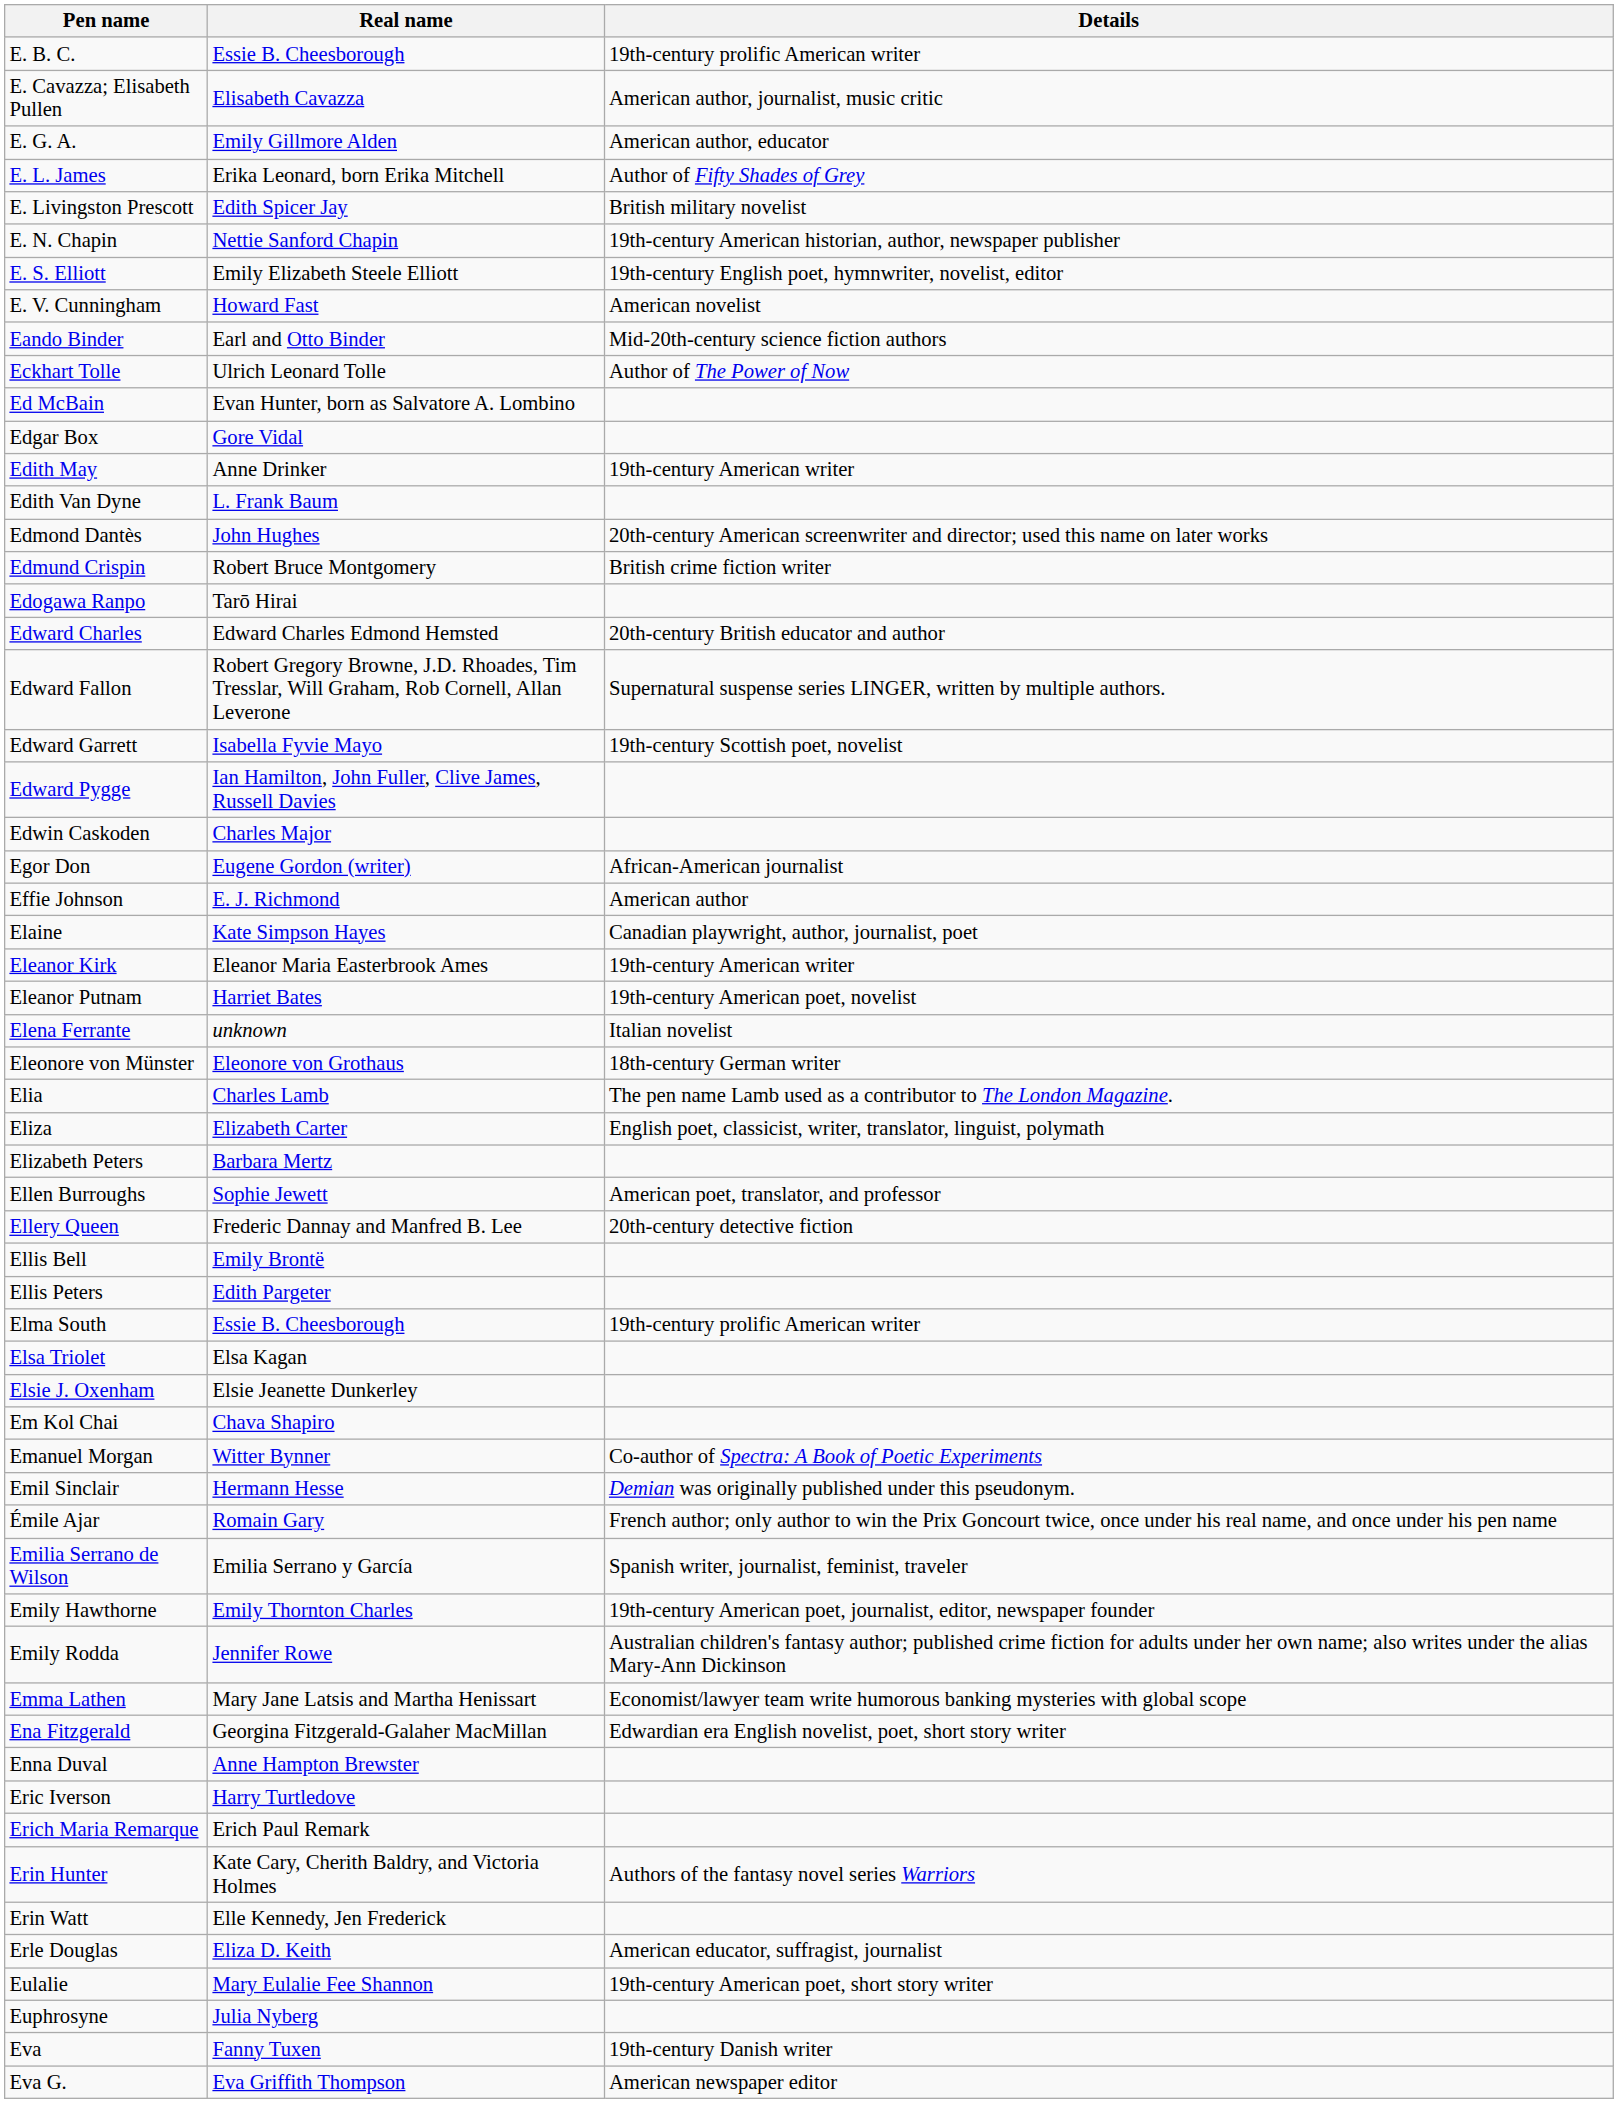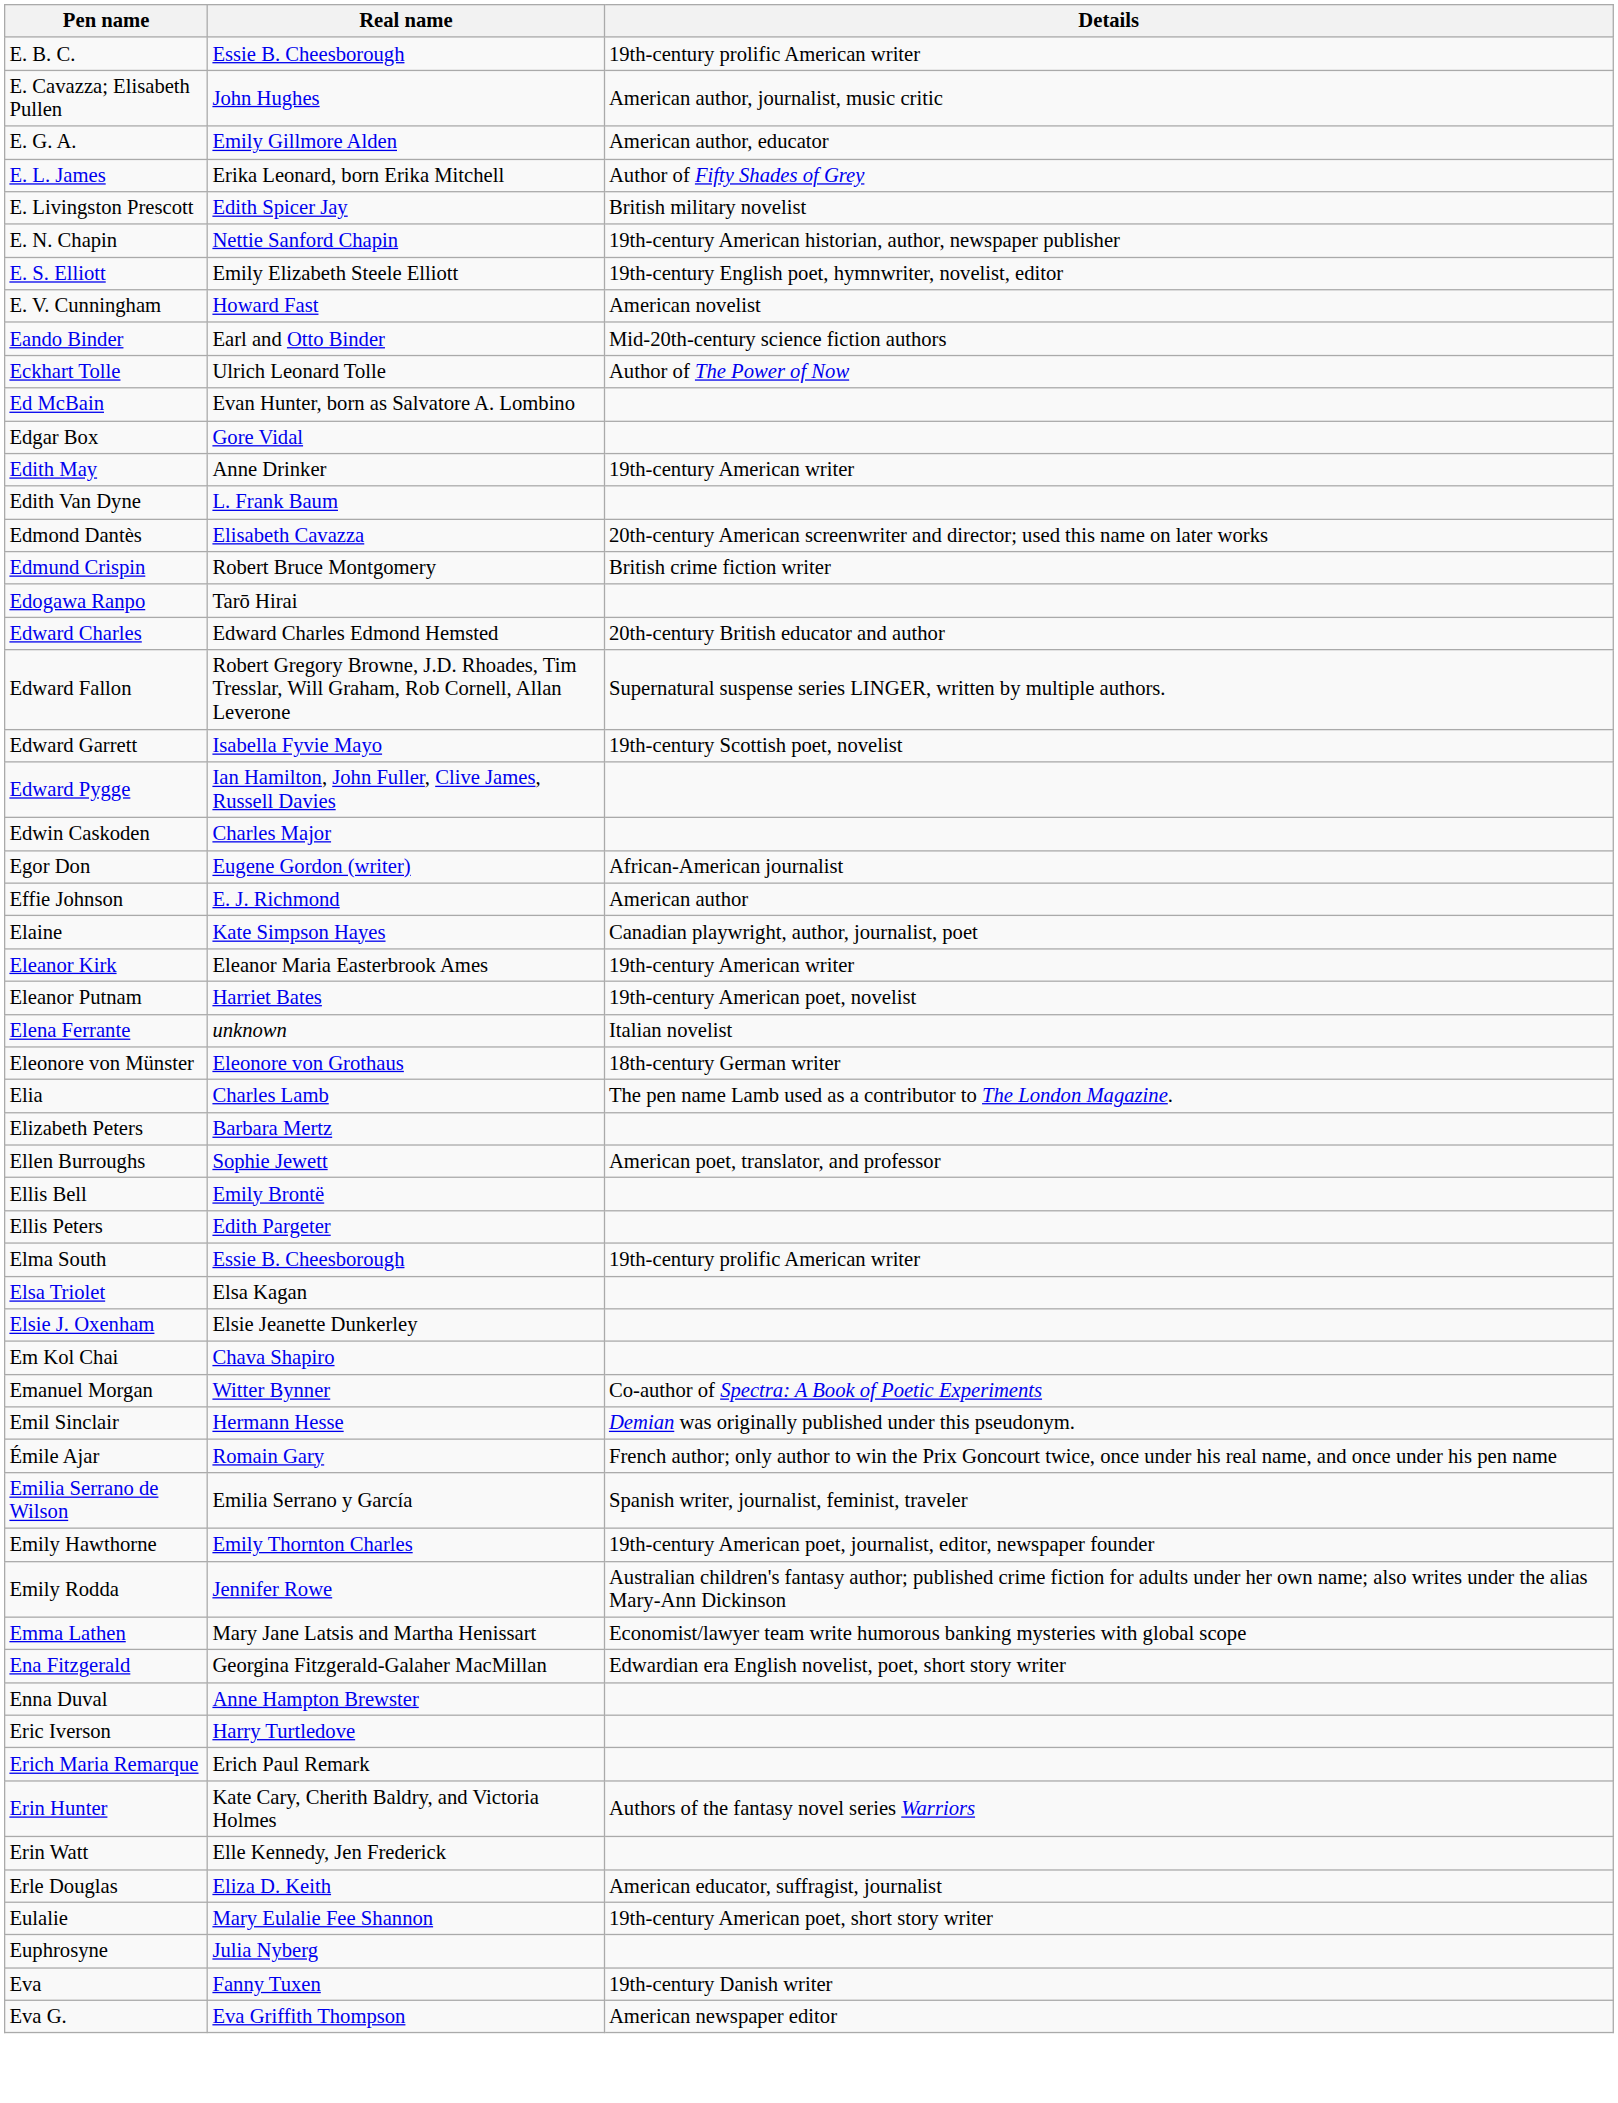E. Cavazza; Elisabeth Pullen | Real name: Elisabeth Cavazza -> John Hughes
Edmond Dantès | Real name: John Hughes -> Elisabeth Cavazza
- row: Eliza | Elizabeth Carter | English poet, classicist, writer, translator, linguist, polymath
- row: Ellery Queen | Frederic Dannay and Manfred B. Lee | 20th-century detective fiction
